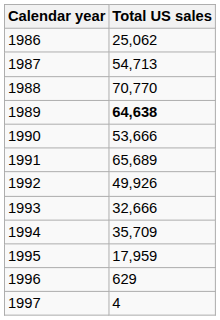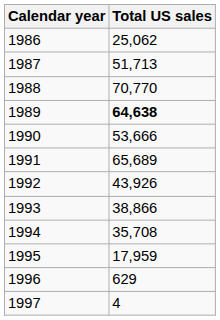1987 | Total US sales: 54,713 -> 51,713
1992 | Total US sales: 49,926 -> 43,926
1993 | Total US sales: 32,666 -> 38,866
1994 | Total US sales: 35,709 -> 35,708
